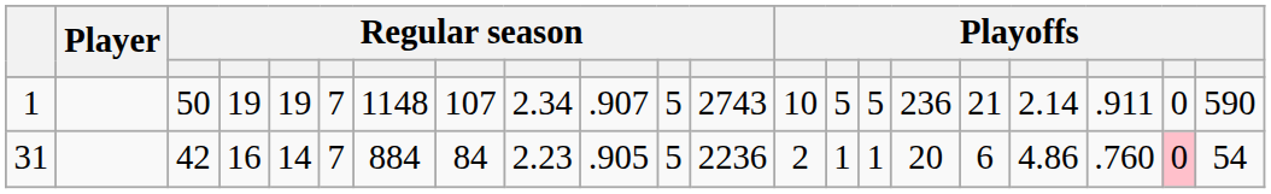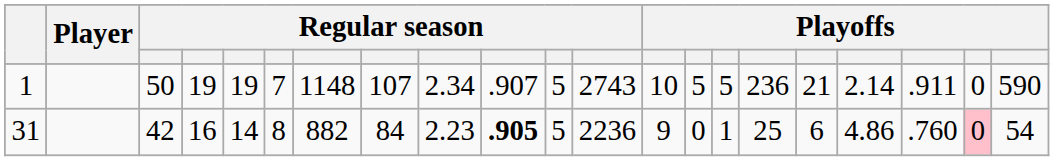31 | column 6: 7 -> 8
31 | column 7: 884 -> 882
31 | column 10: normal -> bold
31 | column 13: 2 -> 9
31 | column 14: 1 -> 0
31 | column 16: 20 -> 25
